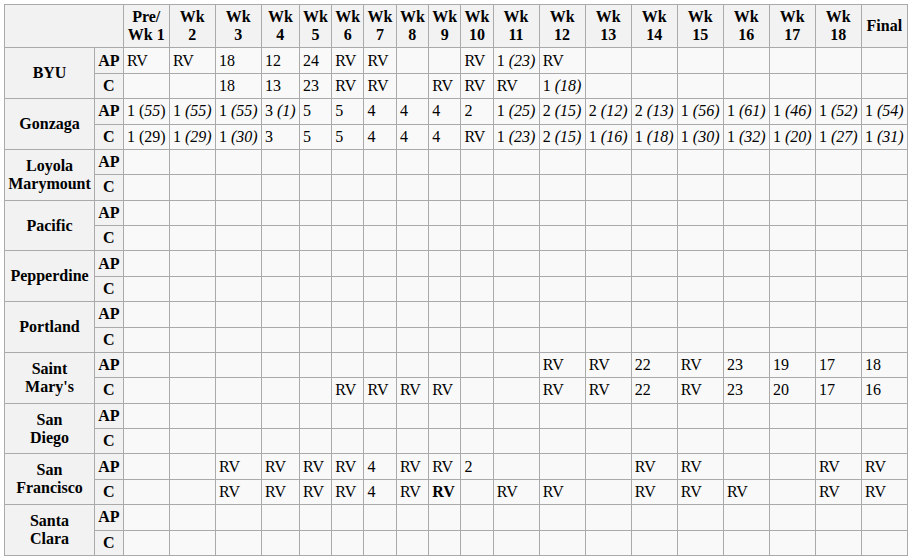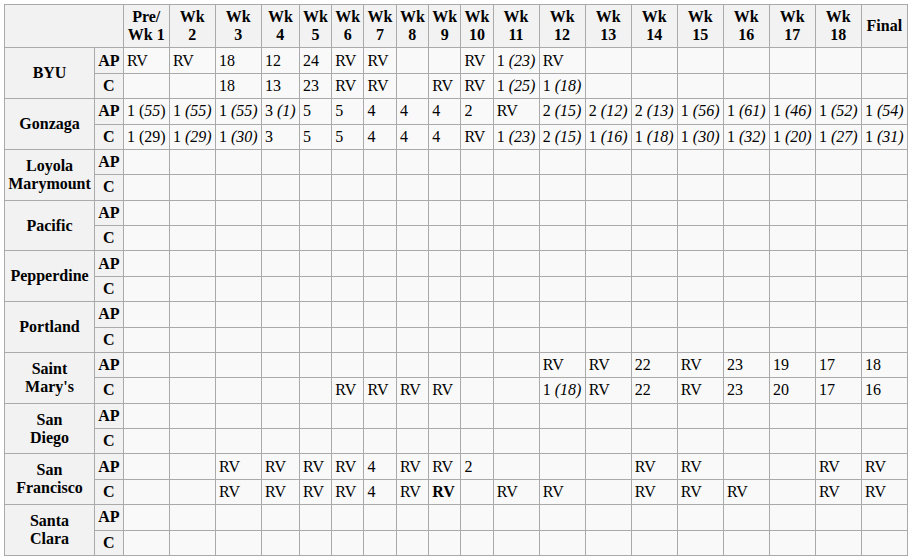BYU / C | Wk 11: RV -> 1 (25)
Gonzaga / AP | Wk 11: 1 (25) -> RV
Saint Mary's / C | Wk 12: RV -> 1 (18)
